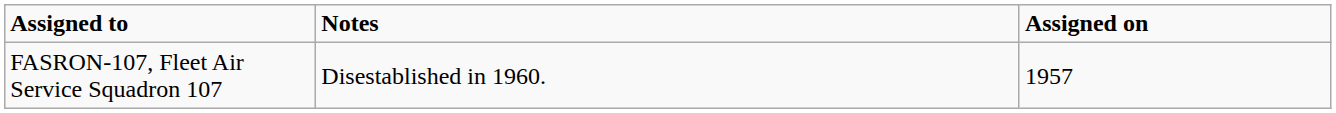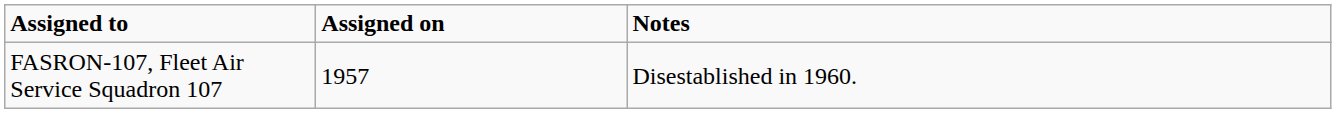columns swapped: Assigned on <-> Notes
